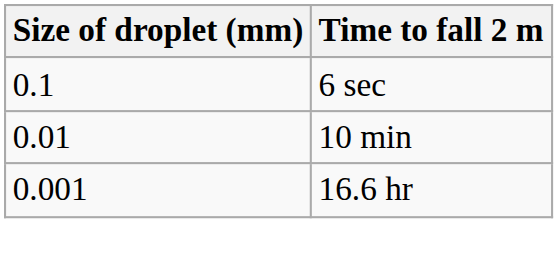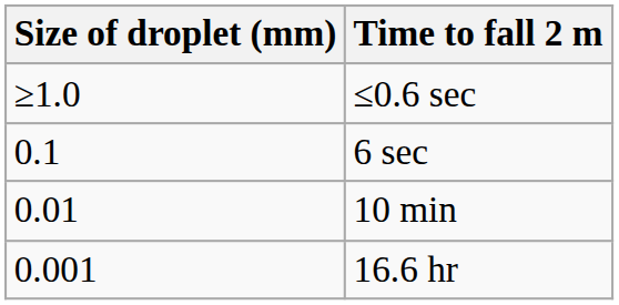+ row: ≥1.0 | ≤0.6 sec
